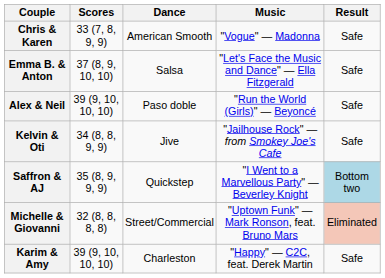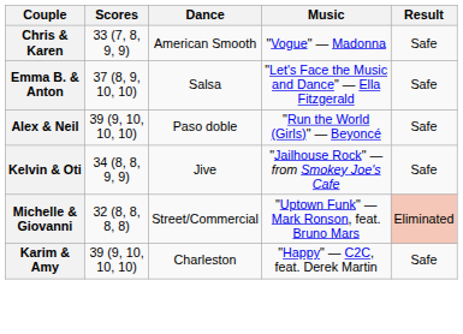- row: Saffron & AJ | 35 (8, 9, 9, 9) | Quickstep | "I Went to a Marvellous Party" — Beverley Knight | Bottom two
